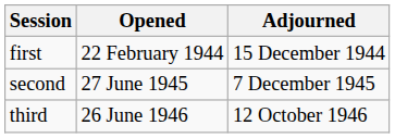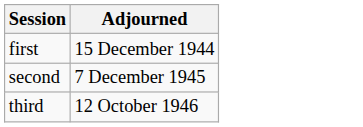- column: Opened | 22 February 1944 | 27 June 1945 | 26 June 1946
